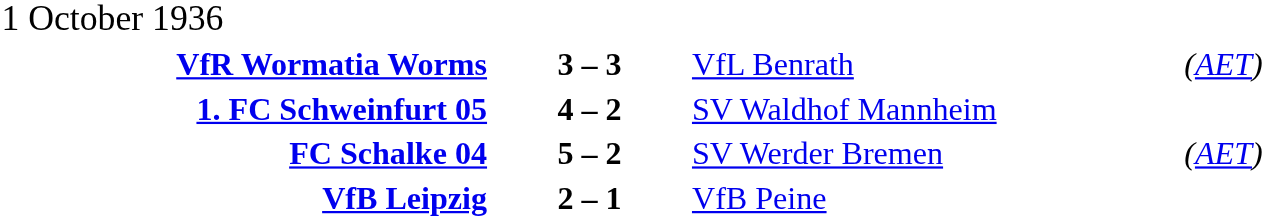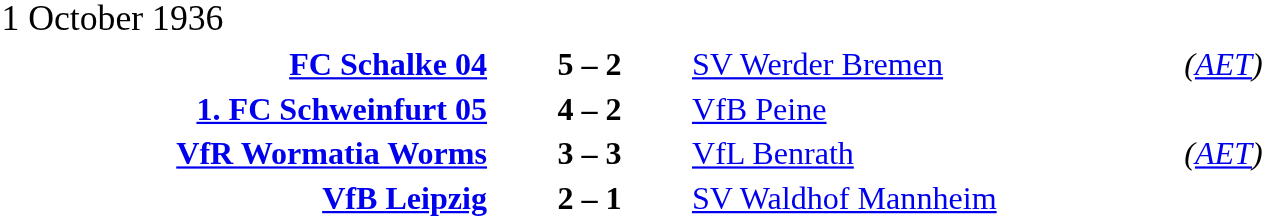rows swapped: FC Schalke 04 <-> VfR Wormatia Worms
1. FC Schweinfurt 05 | column 3: SV Waldhof Mannheim -> VfB Peine
VfB Leipzig | column 3: VfB Peine -> SV Waldhof Mannheim
